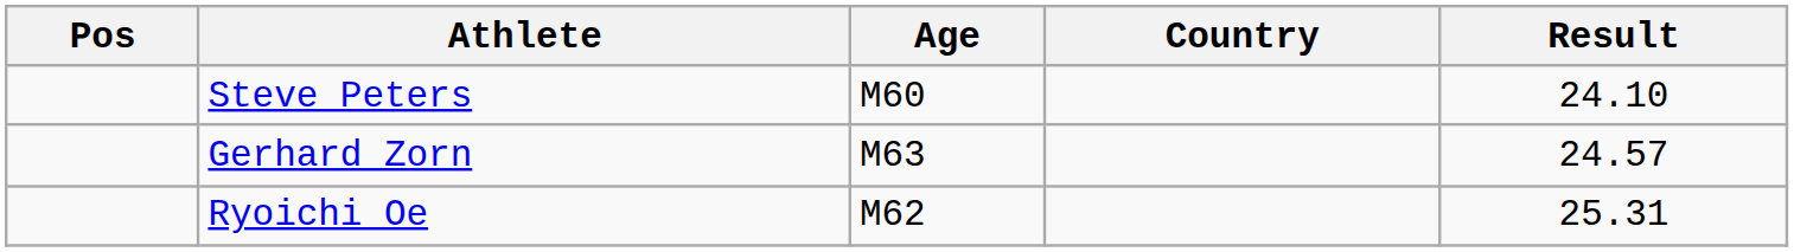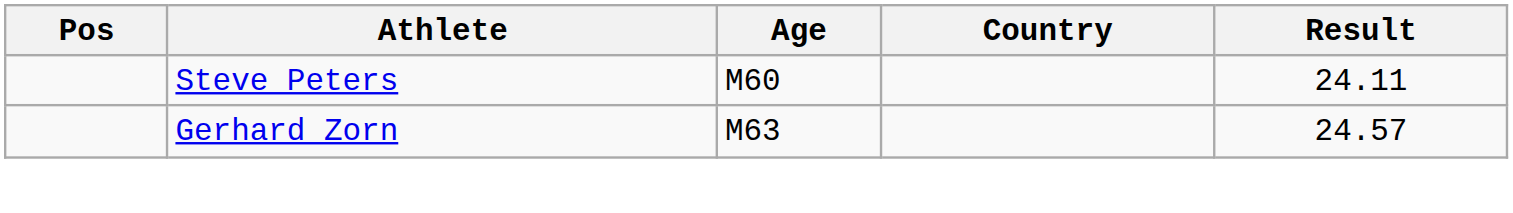Steve Peters | Result: 24.10 -> 24.11
- row: Ryoichi Oe | M62 | 25.31
